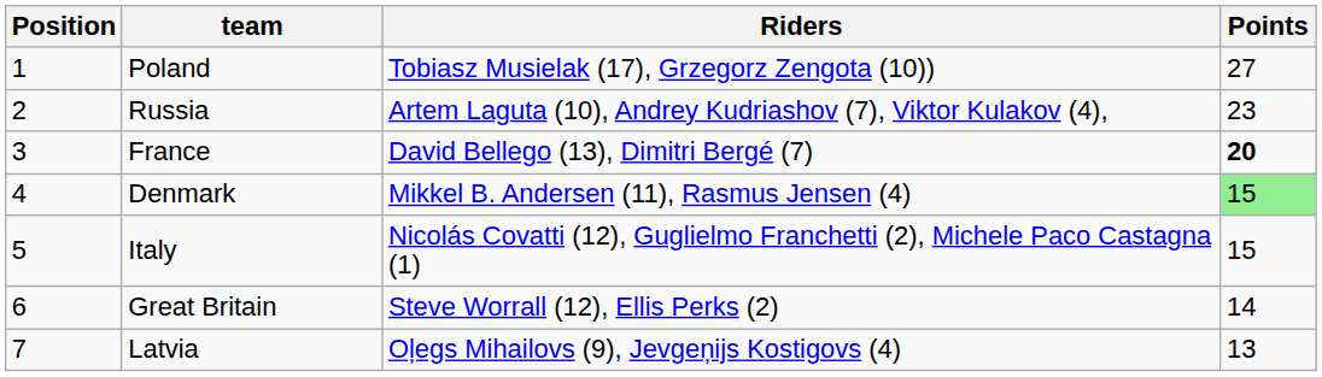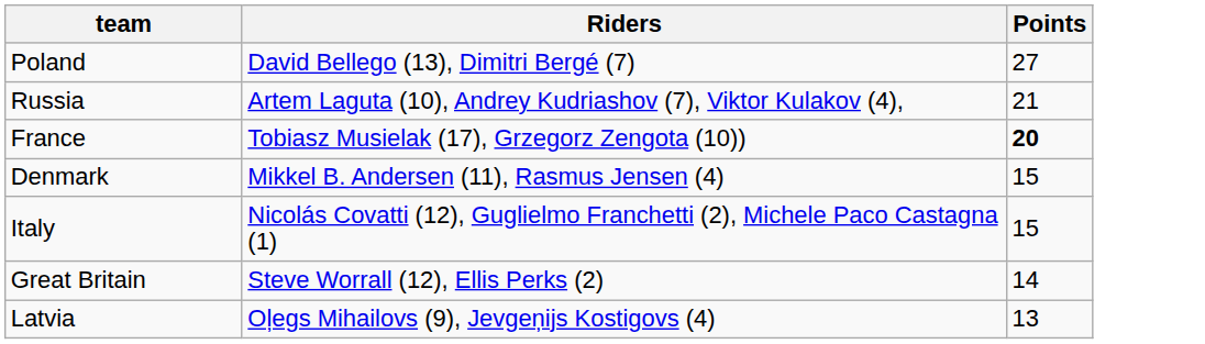- column: Position | 1 | 2 | 3 | 4 | 5 | 6 | 7
Poland | Riders: Tobiasz Musielak (17), Grzegorz Zengota (10)) -> David Bellego (13), Dimitri Bergé (7)
Russia | Points: 23 -> 21
France | Riders: David Bellego (13), Dimitri Bergé (7) -> Tobiasz Musielak (17), Grzegorz Zengota (10))
Denmark | Points: lightgreen background -> no background
